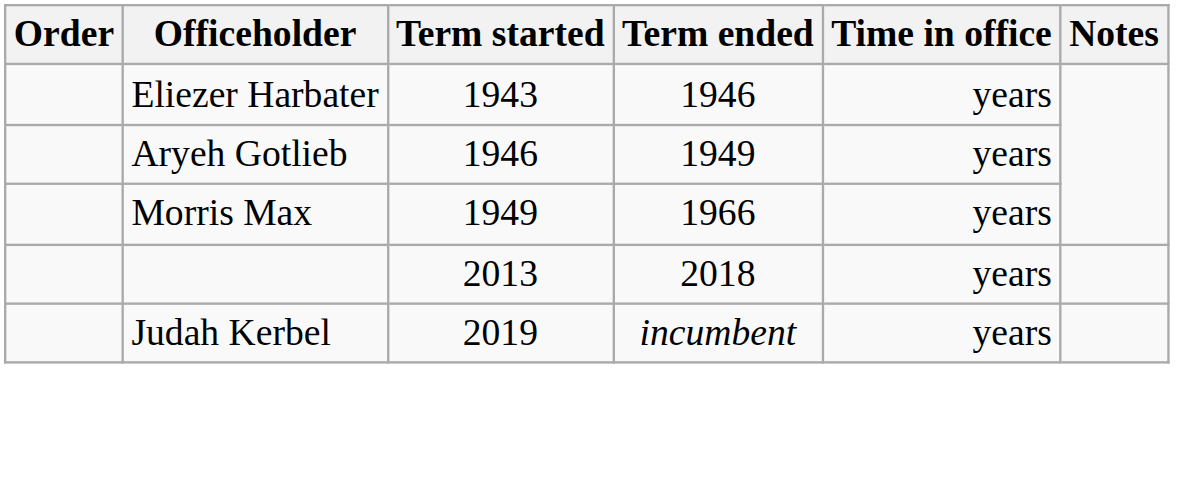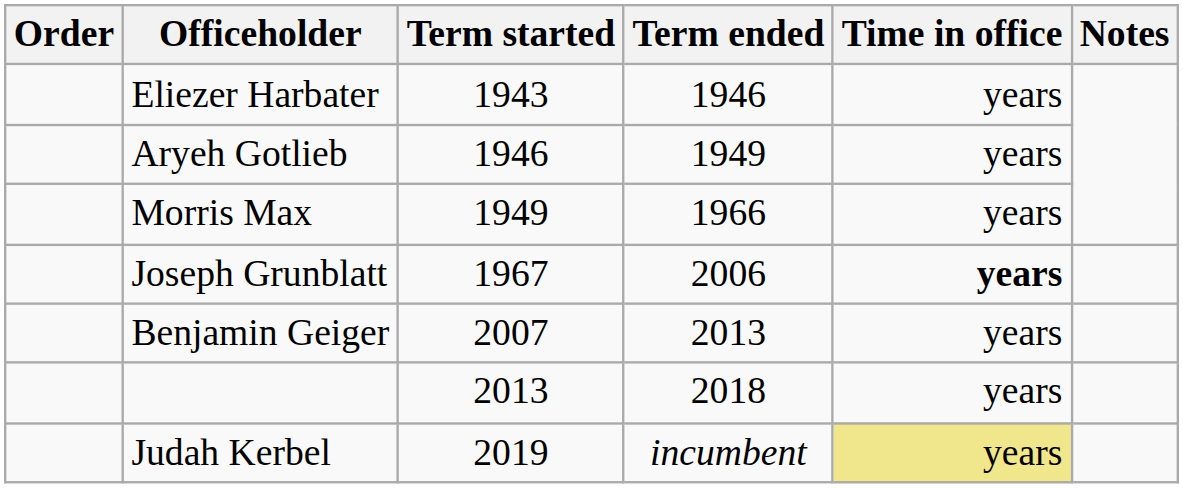+ row: Joseph Grunblatt | 1967 | 2006 | years
+ row: Benjamin Geiger | 2007 | 2013 | years
Judah Kerbel | Time in office: no background -> khaki background
